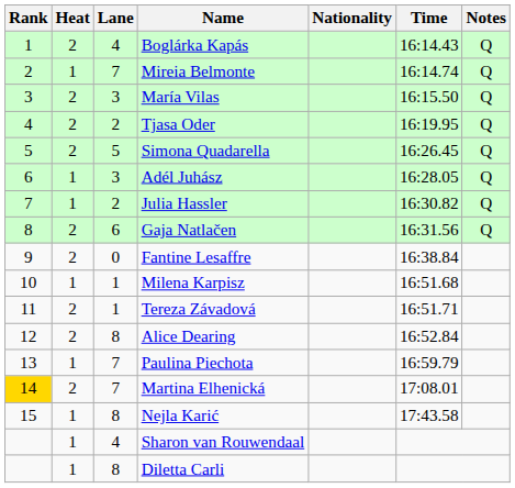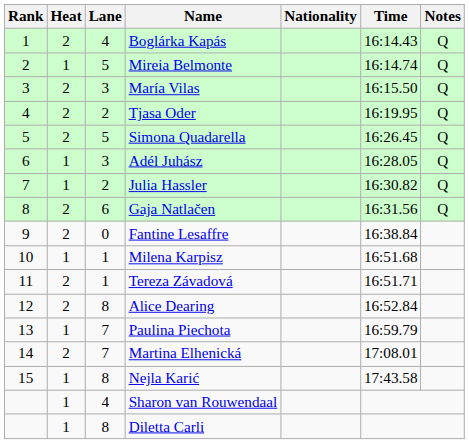Mireia Belmonte | Lane: 7 -> 5
Martina Elhenická | Rank: gold background -> no background
